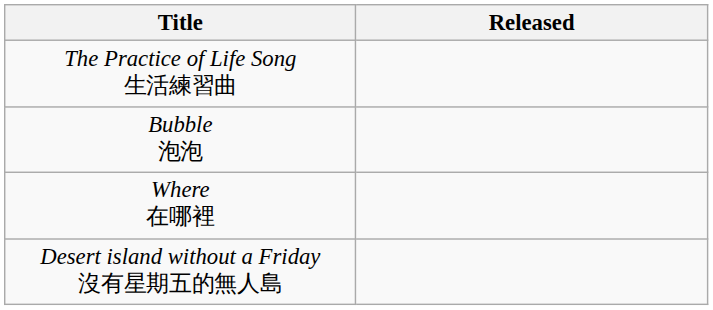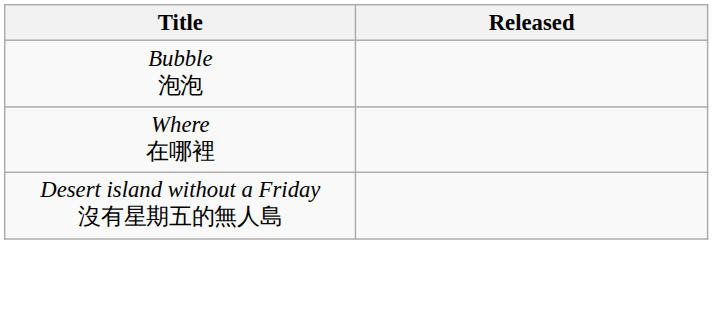- row: The Practice of Life Song 生活練習曲
